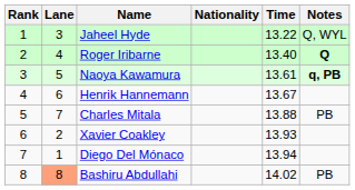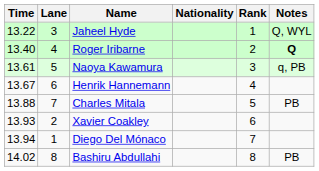columns swapped: Rank <-> Time
Naoya Kawamura | Notes: bold -> normal
Bashiru Abdullahi | Lane: lightsalmon background -> no background
